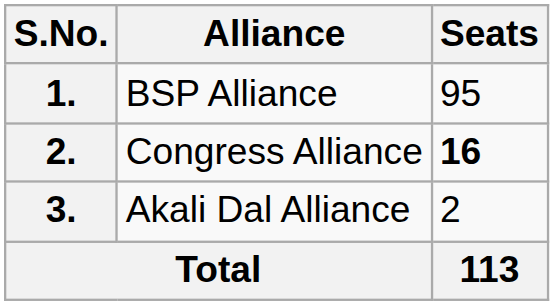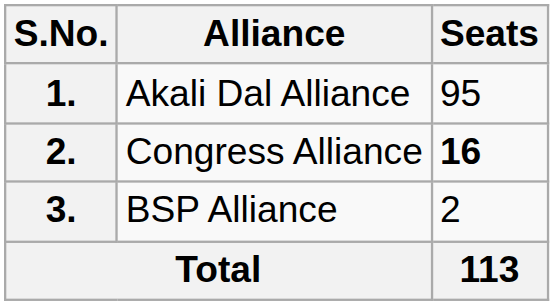1. | Alliance: BSP Alliance -> Akali Dal Alliance
3. | Alliance: Akali Dal Alliance -> BSP Alliance
